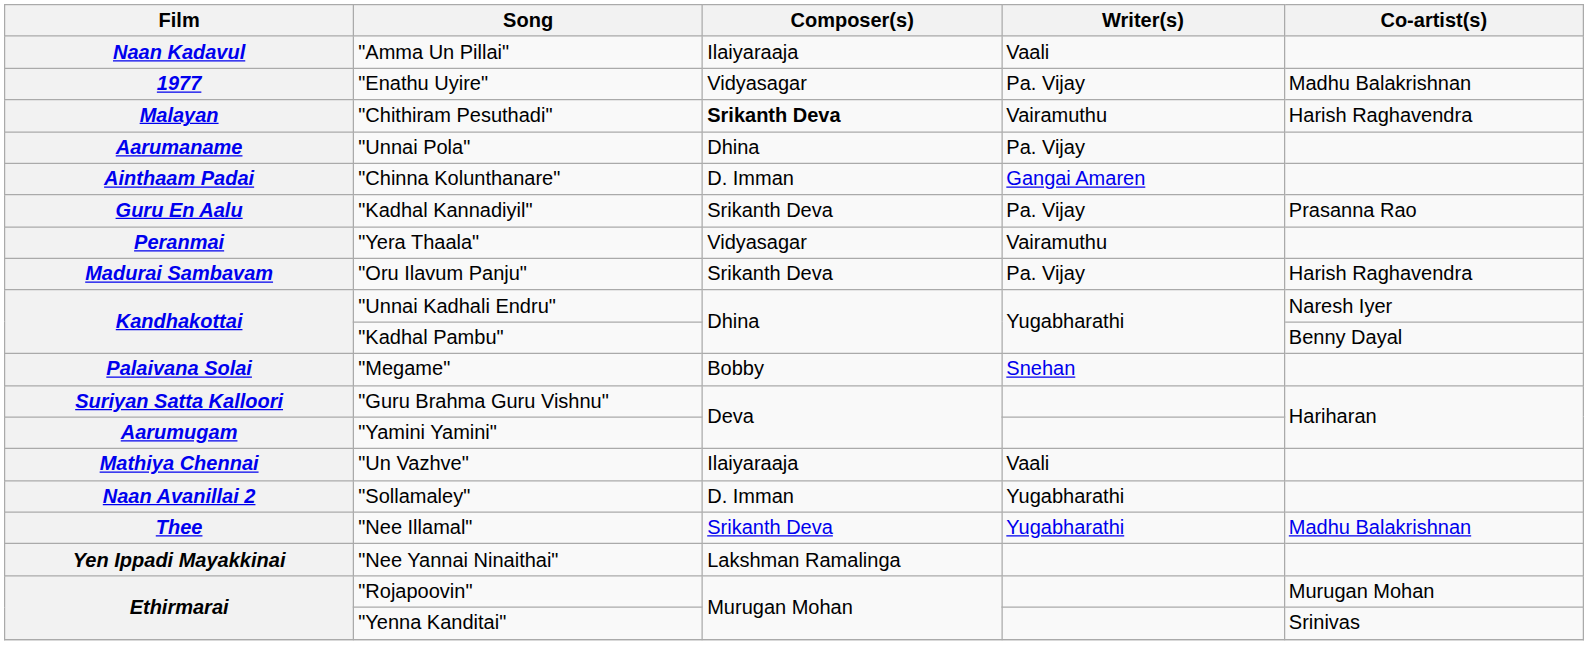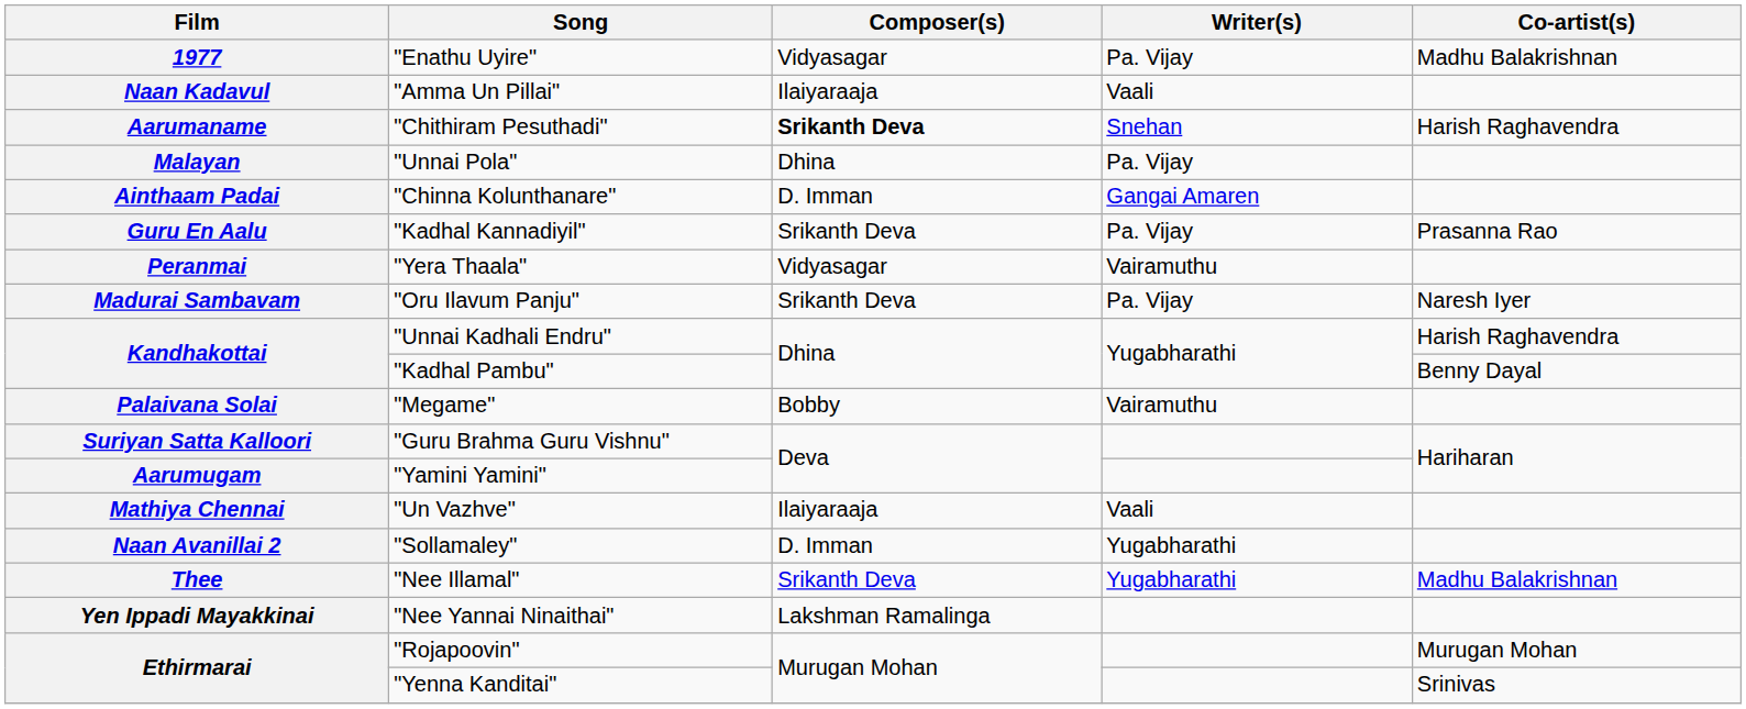rows swapped: "Amma Un Pillai" <-> "Enathu Uyire"
"Chithiram Pesuthadi" | Film: Malayan -> Aarumaname
"Chithiram Pesuthadi" | Writer(s): Vairamuthu -> Snehan
"Unnai Pola" | Film: Aarumaname -> Malayan
"Oru Ilavum Panju" | Co-artist(s): Harish Raghavendra -> Naresh Iyer
"Unnai Kadhali Endru" | Co-artist(s): Naresh Iyer -> Harish Raghavendra
"Megame" | Writer(s): Snehan -> Vairamuthu
